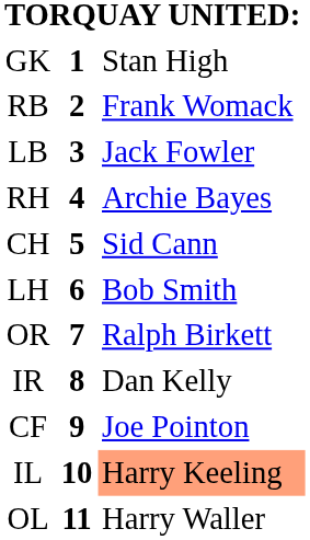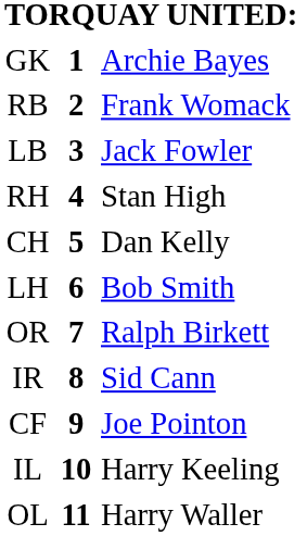GK | column 3: Stan High -> Archie Bayes
RH | column 3: Archie Bayes -> Stan High
CH | column 3: Sid Cann -> Dan Kelly
IR | column 3: Dan Kelly -> Sid Cann
IL | column 3: lightsalmon background -> no background
